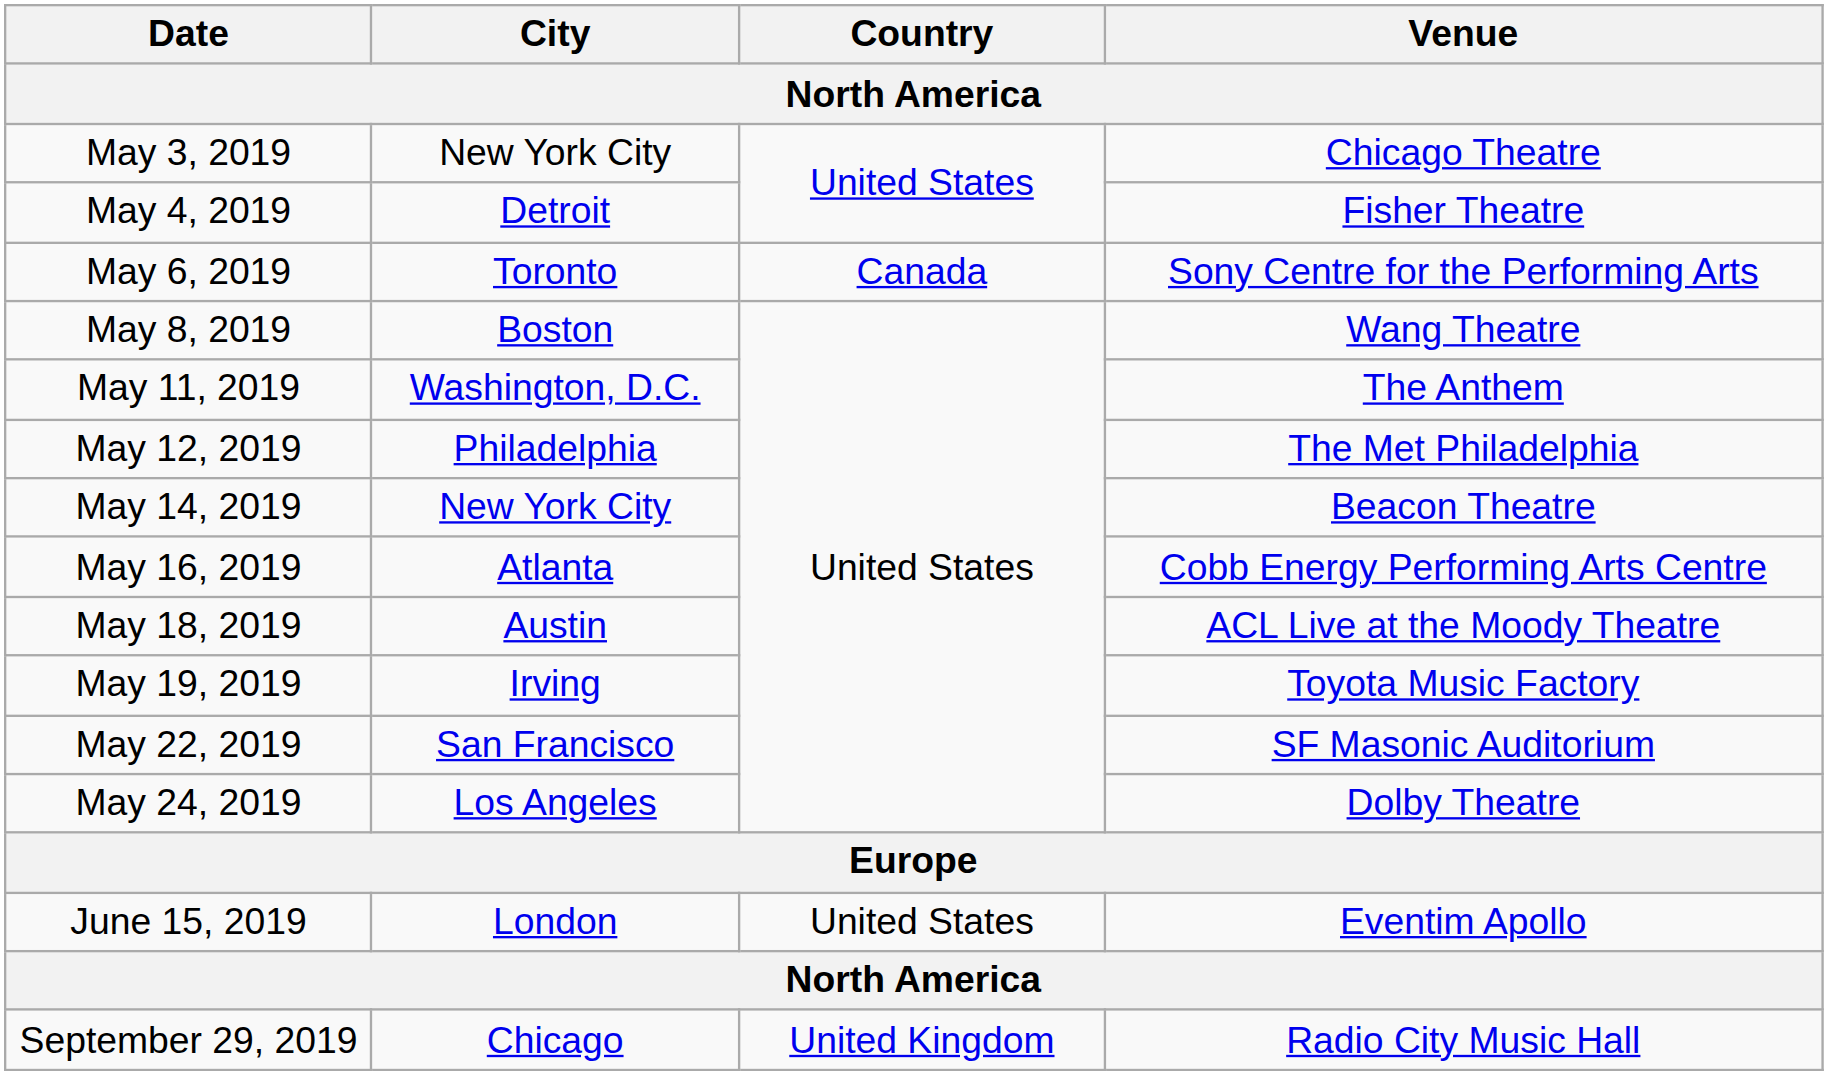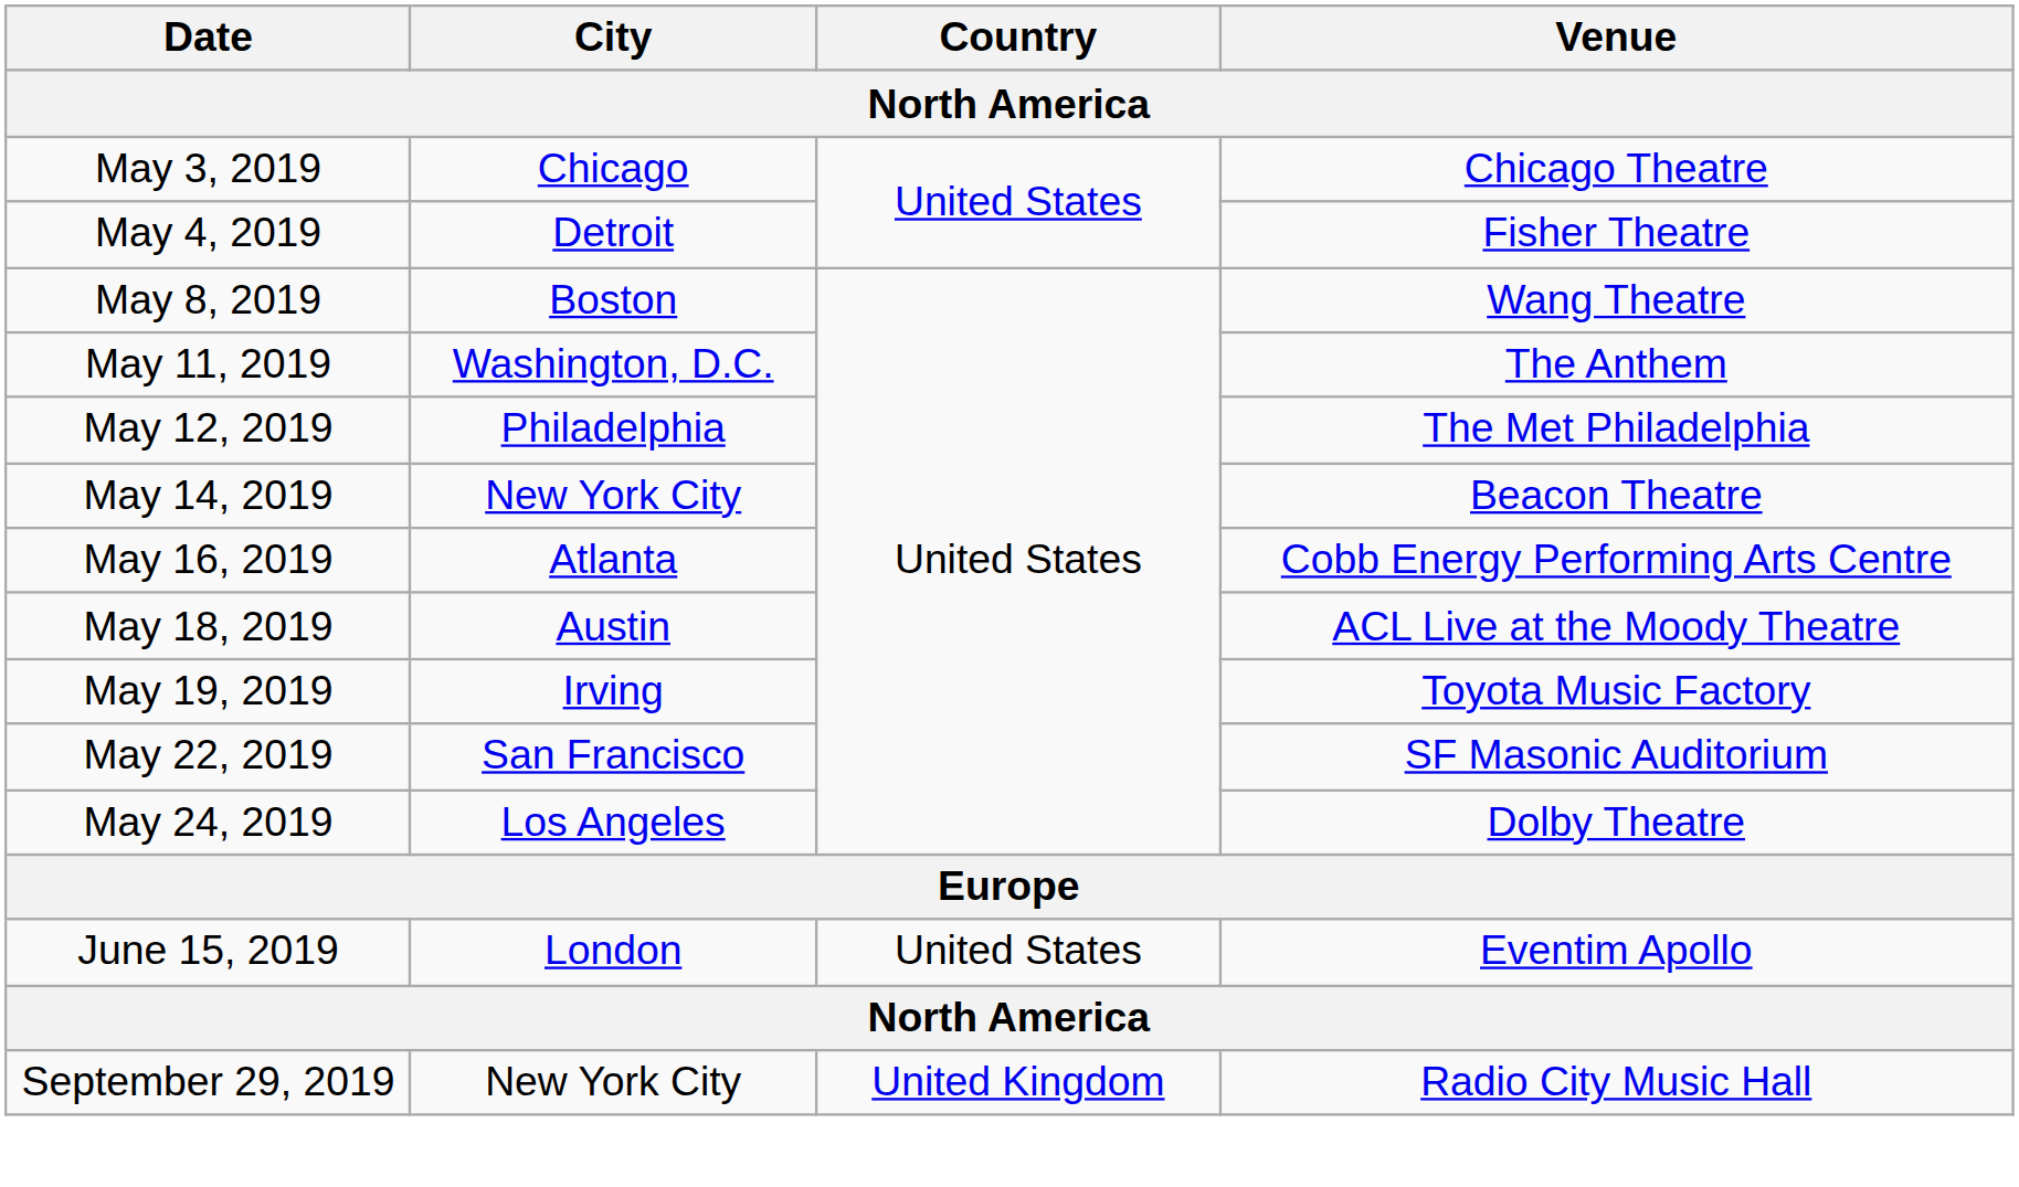May 3, 2019 | City: New York City -> Chicago
- row: May 6, 2019 | Toronto | Canada | Sony Centre for the Performing Arts
September 29, 2019 | City: Chicago -> New York City
